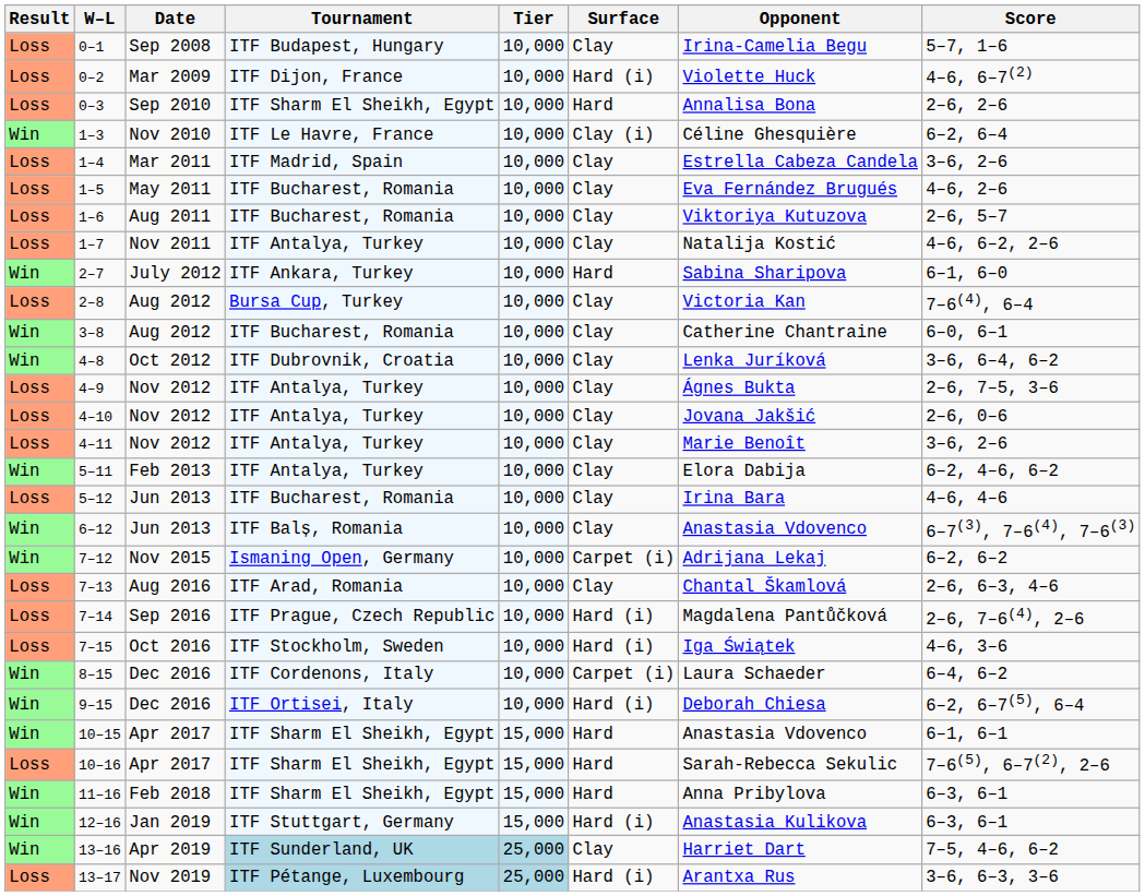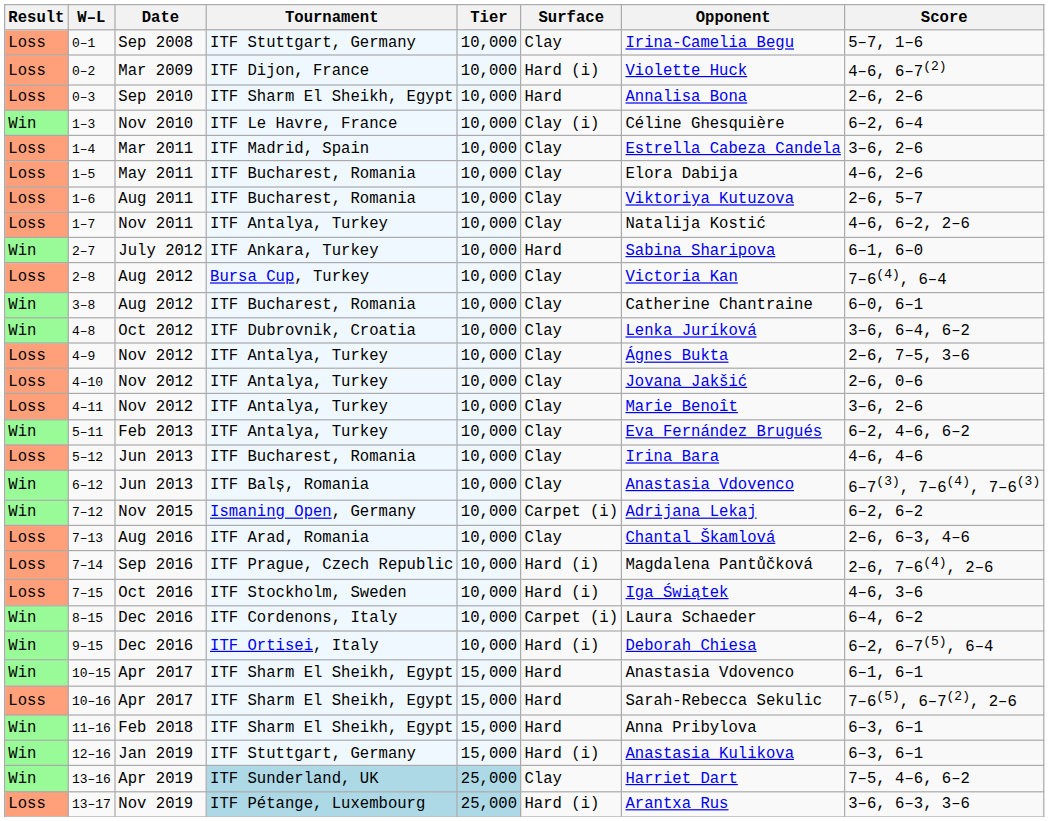0–1 | Tournament: ITF Budapest, Hungary -> ITF Stuttgart, Germany
1–5 | Opponent: Eva Fernández Brugués -> Elora Dabija
5–11 | Opponent: Elora Dabija -> Eva Fernández Brugués
